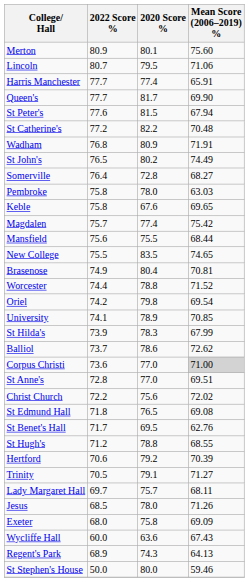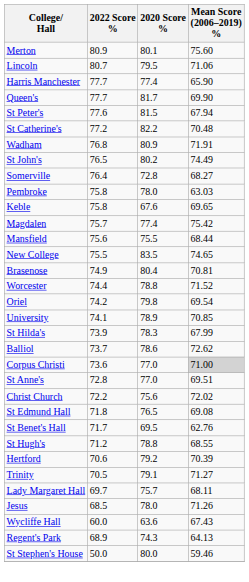Harris Manchester | Mean Score (2006–2019) %: 65.91 -> 65.90
- row: Exeter | 68.0 | 75.8 | 69.09
